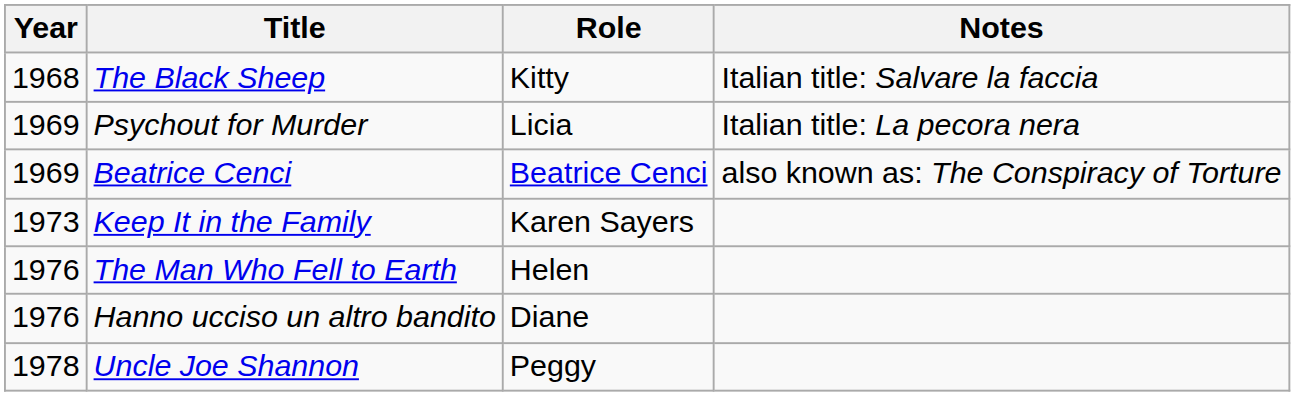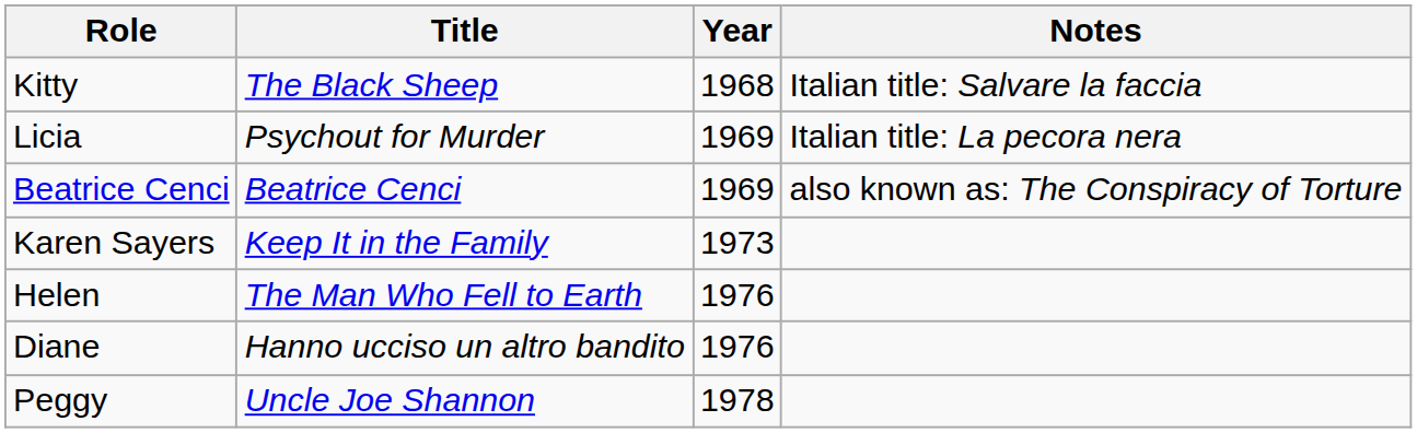columns swapped: Year <-> Role
